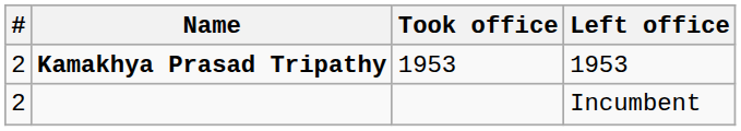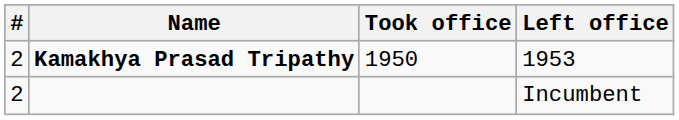Kamakhya Prasad Tripathy | Took office: 1953 -> 1950
